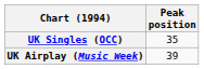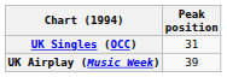UK Singles (OCC) | Peak position: 35 -> 31
